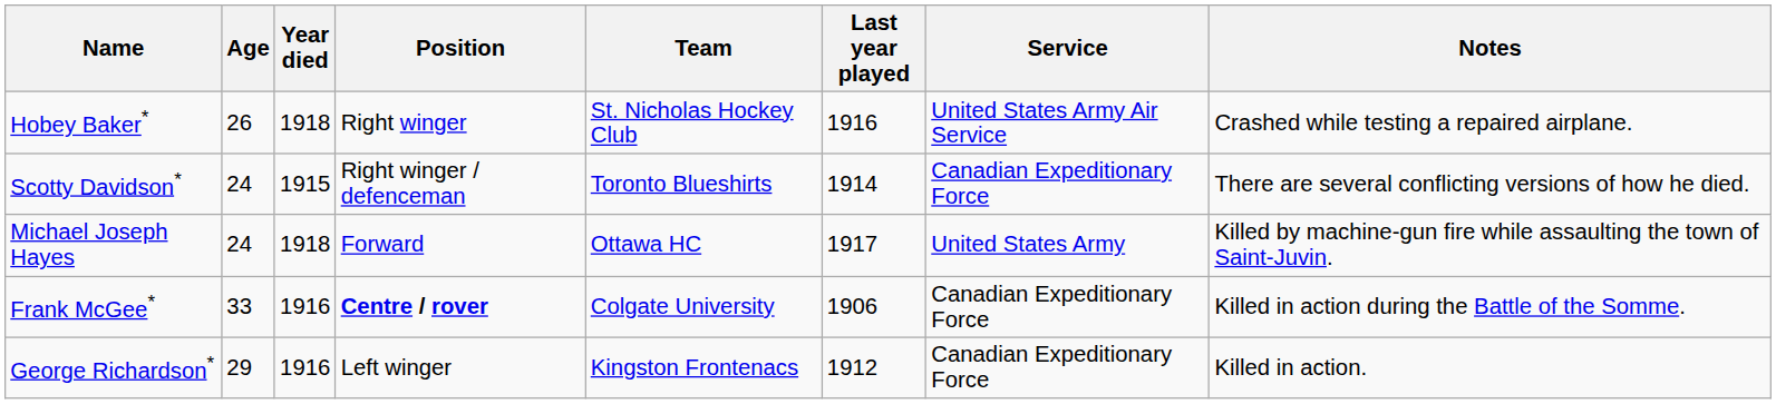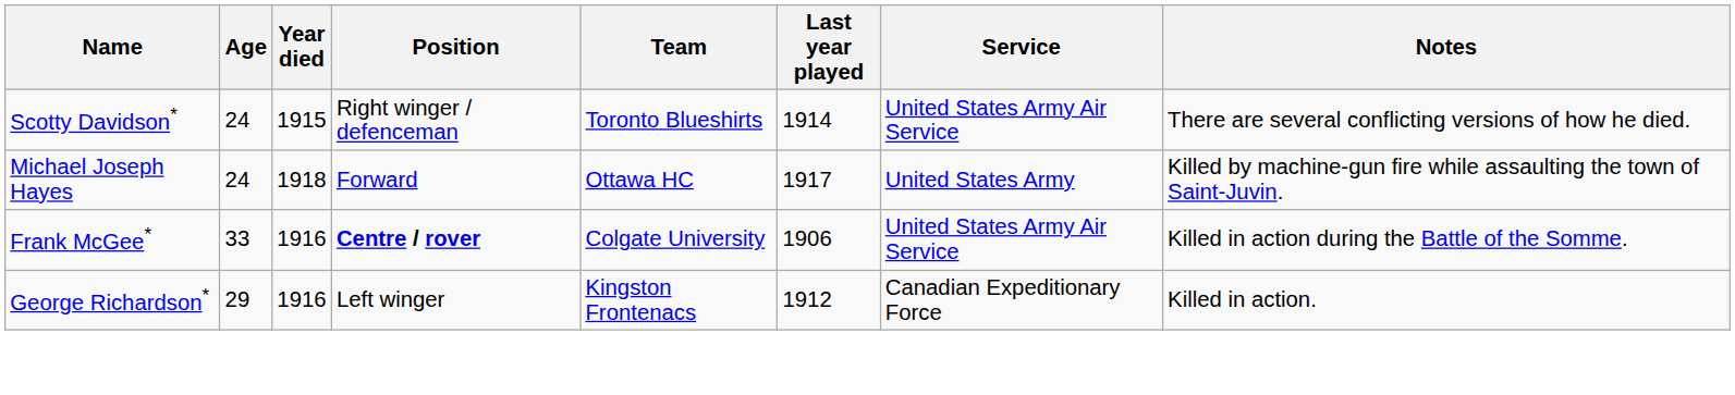- row: Hobey Baker* | 26 | 1918 | Right winger | St. Nicholas Hockey Club | 1916 | United States Army Air Service | Crashed while testing a repaired airplane.
Scotty Davidson* | Service: Canadian Expeditionary Force -> United States Army Air Service
Frank McGee* | Service: Canadian Expeditionary Force -> United States Army Air Service
